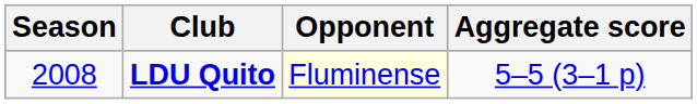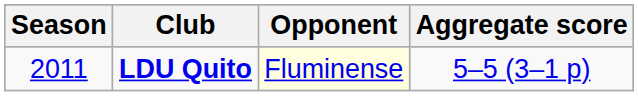LDU Quito | Season: 2008 -> 2011
